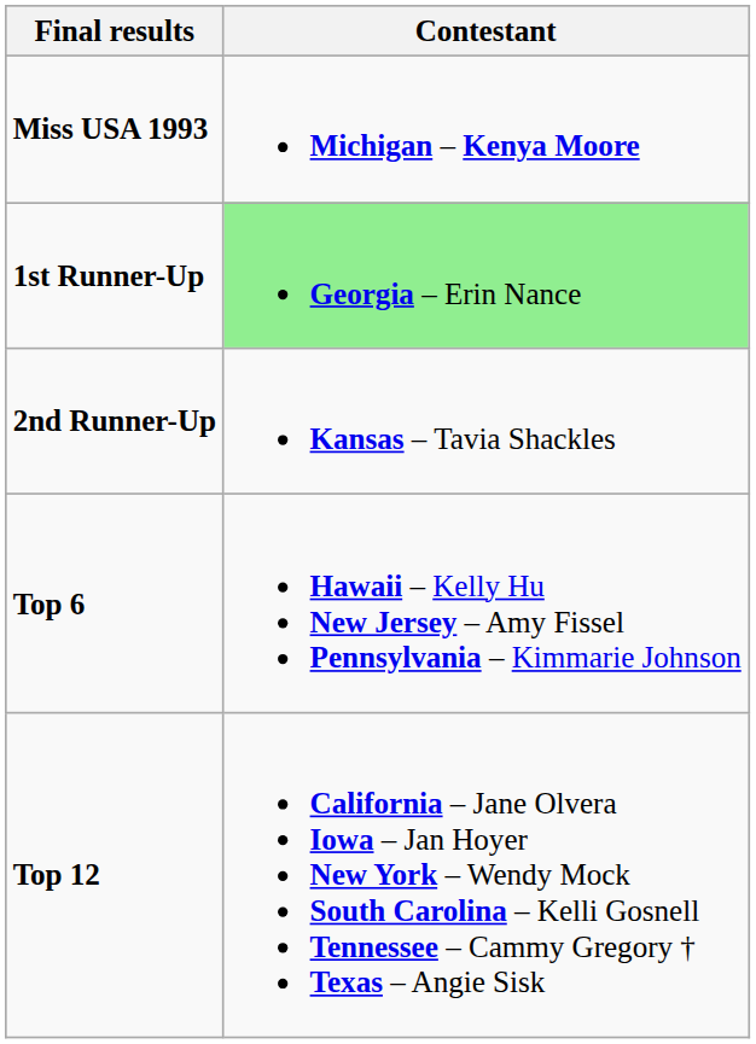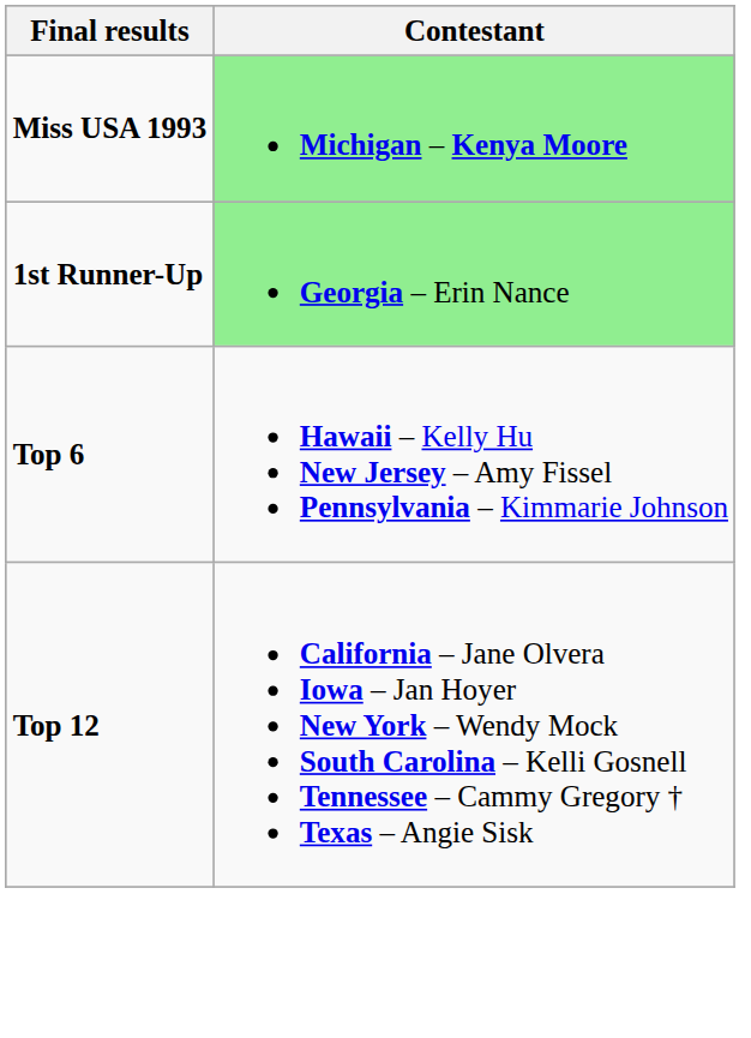Miss USA 1993 | Contestant: no background -> lightgreen background
- row: 2nd Runner-Up | Kansas – Tavia Shackles
